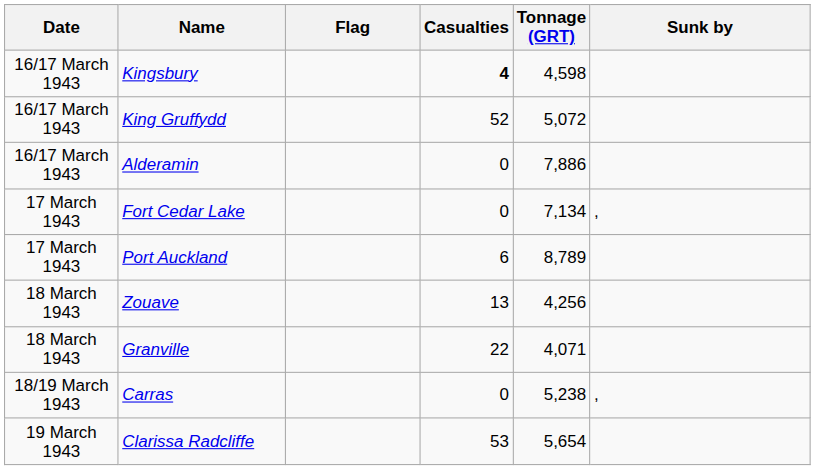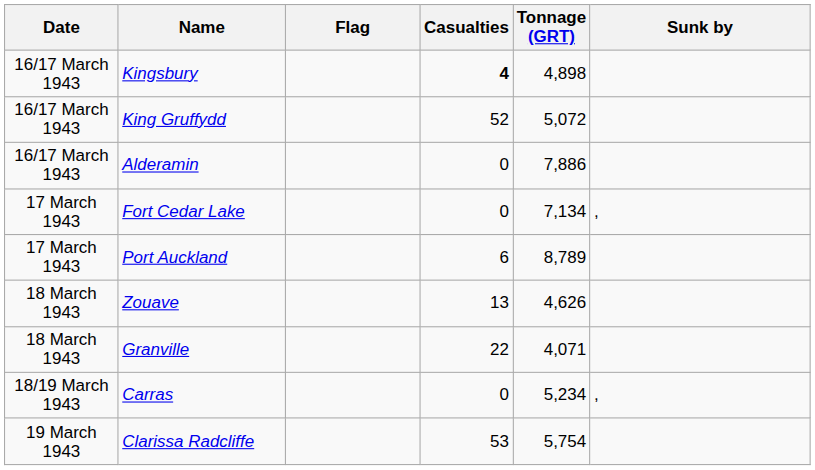Kingsbury | Tonnage (GRT): 4,598 -> 4,898
Zouave | Tonnage (GRT): 4,256 -> 4,626
Carras | Tonnage (GRT): 5,238 -> 5,234
Clarissa Radcliffe | Tonnage (GRT): 5,654 -> 5,754
